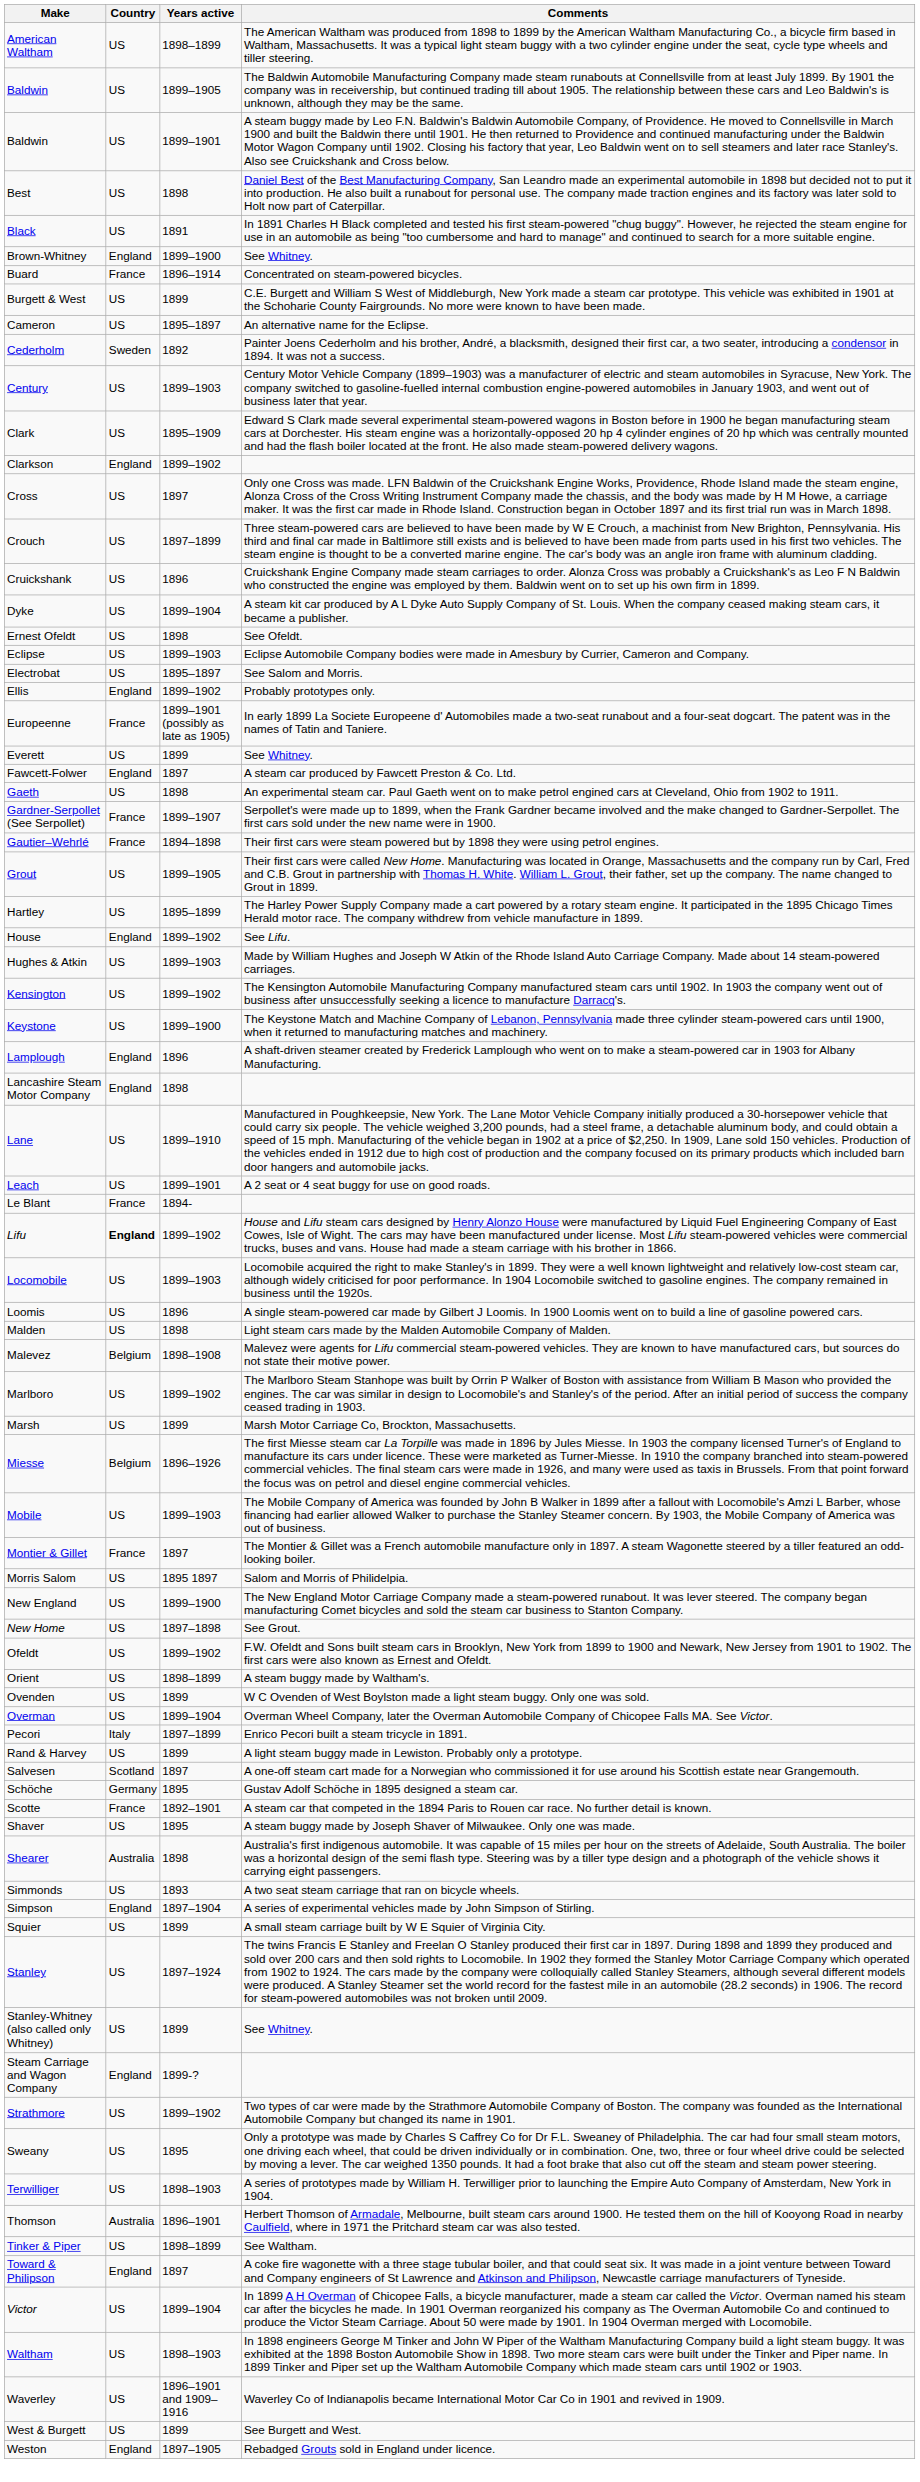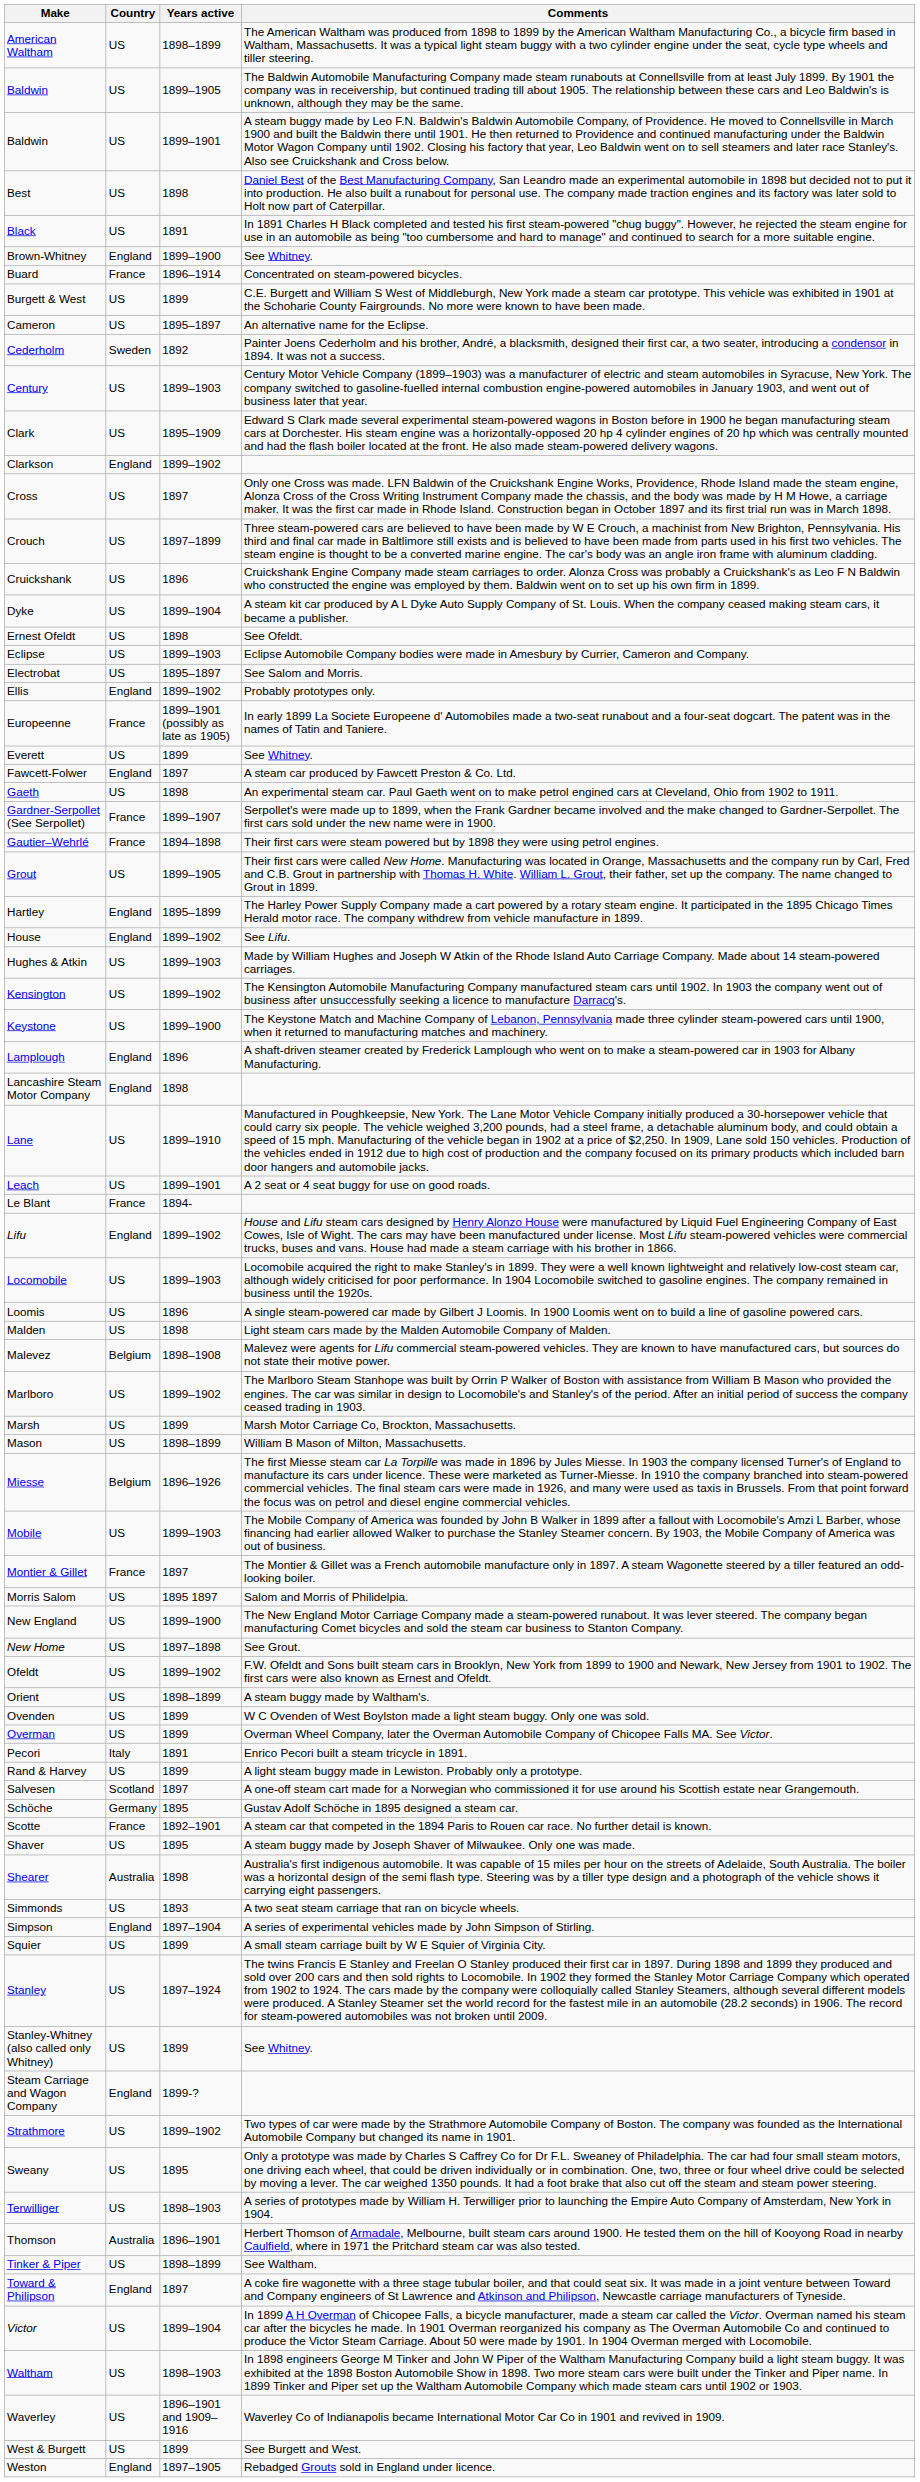Hartley | Country: US -> England
Lifu | Country: bold -> normal
+ row: Mason | US | 1898–1899 | William B Mason of Milton, Massachusetts.
Overman | Years active: 1899–1904 -> 1899
Pecori | Years active: 1897–1899 -> 1891
